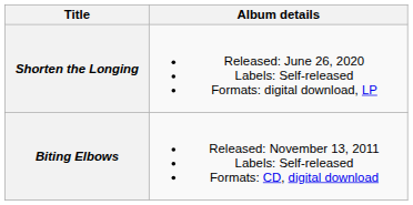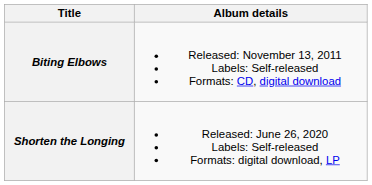rows swapped: Biting Elbows <-> Shorten the Longing
